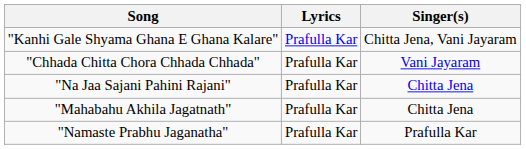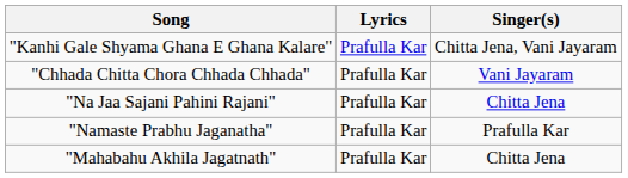rows swapped: "Namaste Prabhu Jaganatha" <-> "Mahabahu Akhila Jagatnath"
